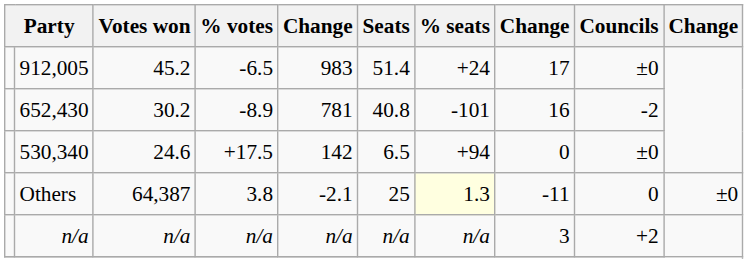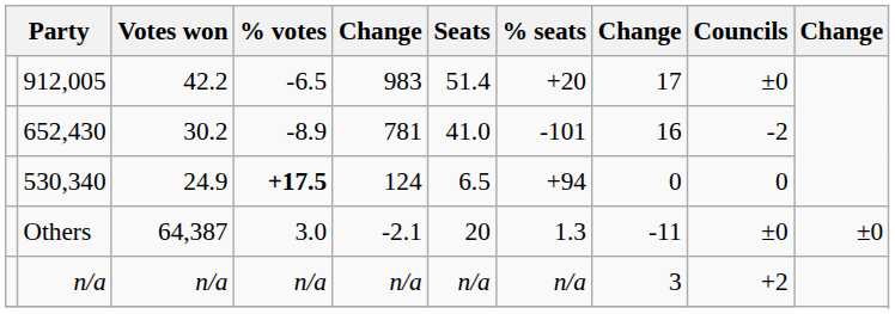912,005 | Votes won: 45.2 -> 42.2
912,005 | % seats: +24 -> +20
652,430 | Seats: 40.8 -> 41.0
530,340 | Votes won: 24.6 -> 24.9
530,340 | % votes: normal -> bold
530,340 | column 5: 142 -> 124
530,340 | Councils: ±0 -> 0
Others | % votes: 3.8 -> 3.0
Others | Seats: 25 -> 20
Others | % seats: lightyellow background -> no background
Others | Councils: 0 -> ±0
